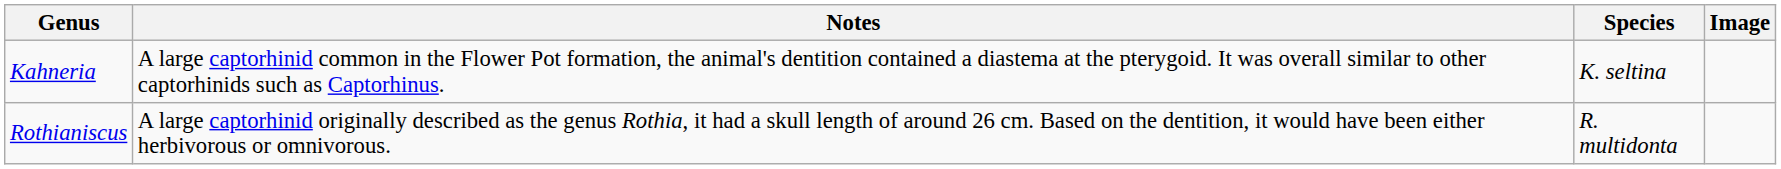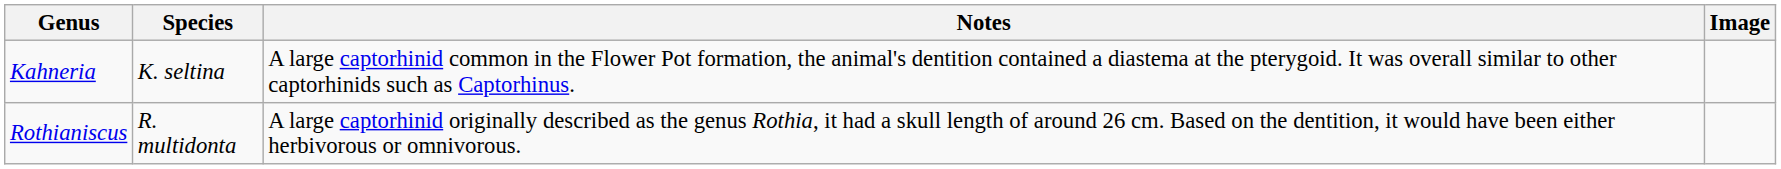columns swapped: Species <-> Notes
